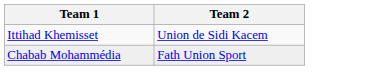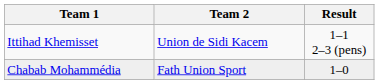+ column: Result | 1–1 2–3 (pens) | 1–0
